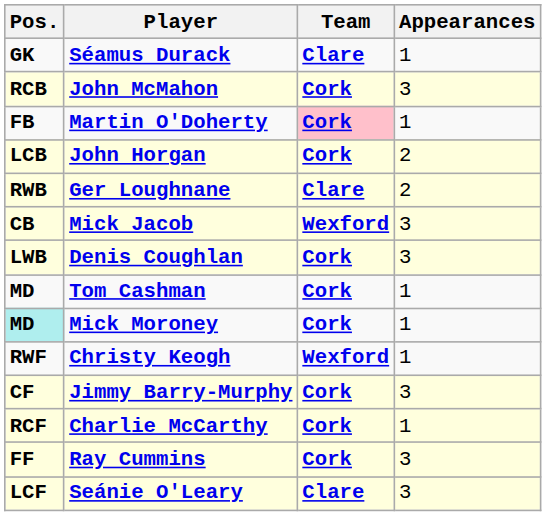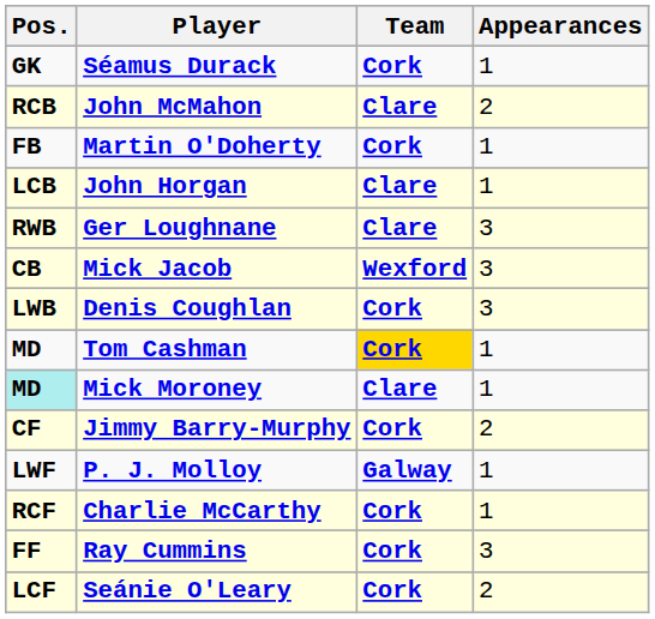Séamus Durack | Team: Clare -> Cork
John McMahon | Team: Cork -> Clare
John McMahon | Appearances: 3 -> 2
Martin O'Doherty | Team: pink background -> no background
John Horgan | Team: Cork -> Clare
John Horgan | Appearances: 2 -> 1
Ger Loughnane | Appearances: 2 -> 3
Tom Cashman | Team: no background -> gold background
Mick Moroney | Team: Cork -> Clare
- row: RWF | Christy Keogh | Wexford | 1
Jimmy Barry-Murphy | Appearances: 3 -> 2
+ row: LWF | P. J. Molloy | Galway | 1
Seánie O'Leary | Team: Clare -> Cork
Seánie O'Leary | Appearances: 3 -> 2
